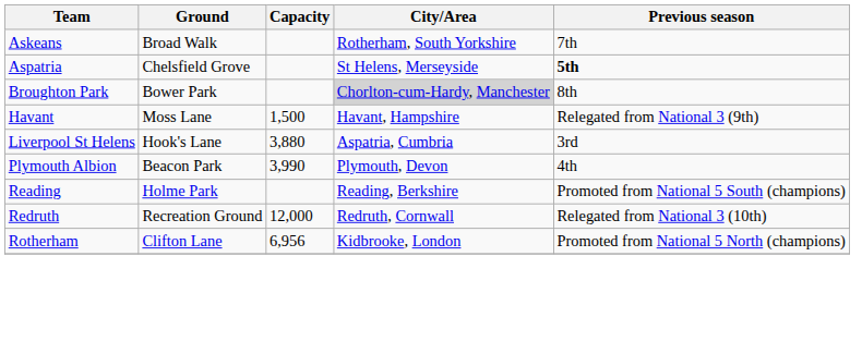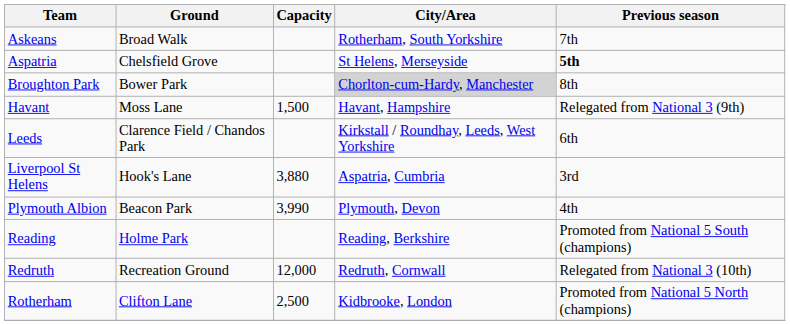+ row: Leeds | Clarence Field / Chandos Park | Kirkstall / Roundhay, Leeds, West Yorkshire | 6th
Rotherham | Capacity: 6,956 -> 2,500
